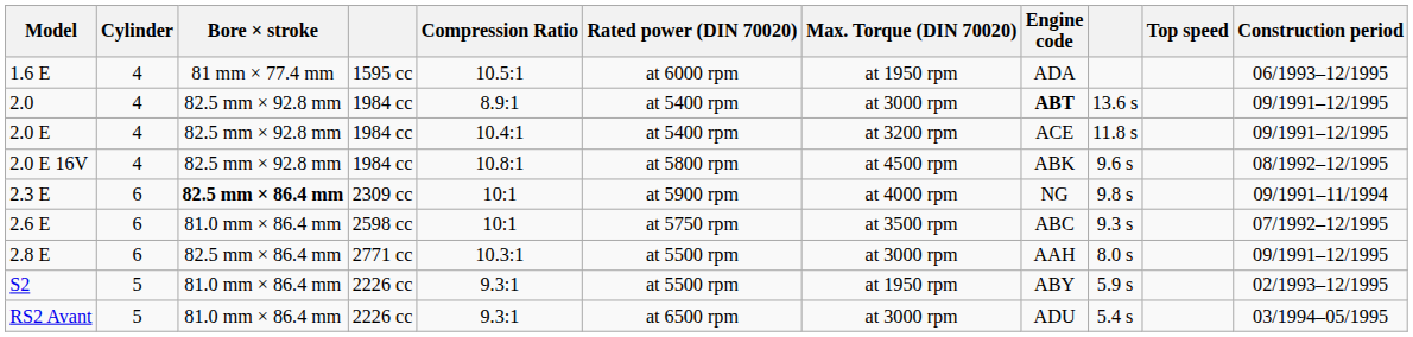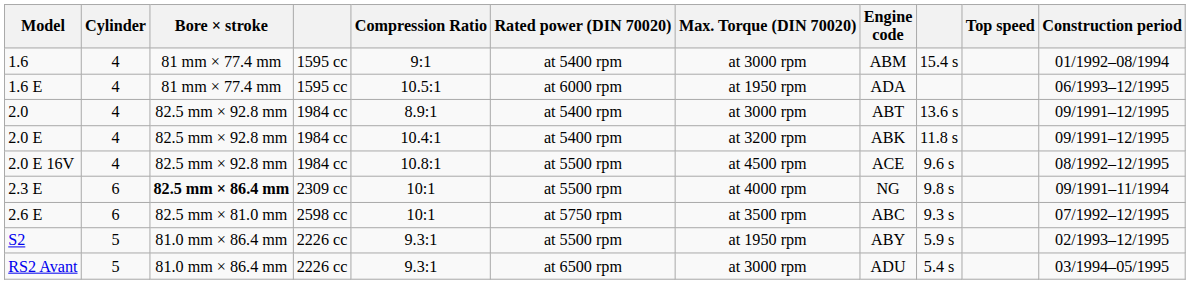+ row: 1.6 | 4 | 81 mm × 77.4 mm | 1595 cc | 9:1 | at 5400 rpm | at 3000 rpm | ABM | 15.4 s | 01/1992–08/1994
2.0 | Engine code: bold -> normal
2.0 E | Engine code: ACE -> ABK
2.0 E 16V | Rated power (DIN 70020): at 5800 rpm -> at 5500 rpm
2.0 E 16V | Engine code: ABK -> ACE
2.3 E | Rated power (DIN 70020): at 5900 rpm -> at 5500 rpm
2.6 E | Bore × stroke: 81.0 mm × 86.4 mm -> 82.5 mm × 81.0 mm
- row: 2.8 E | 6 | 82.5 mm × 86.4 mm | 2771 cc | 10.3:1 | at 5500 rpm | at 3000 rpm | AAH | 8.0 s | 09/1991–12/1995
